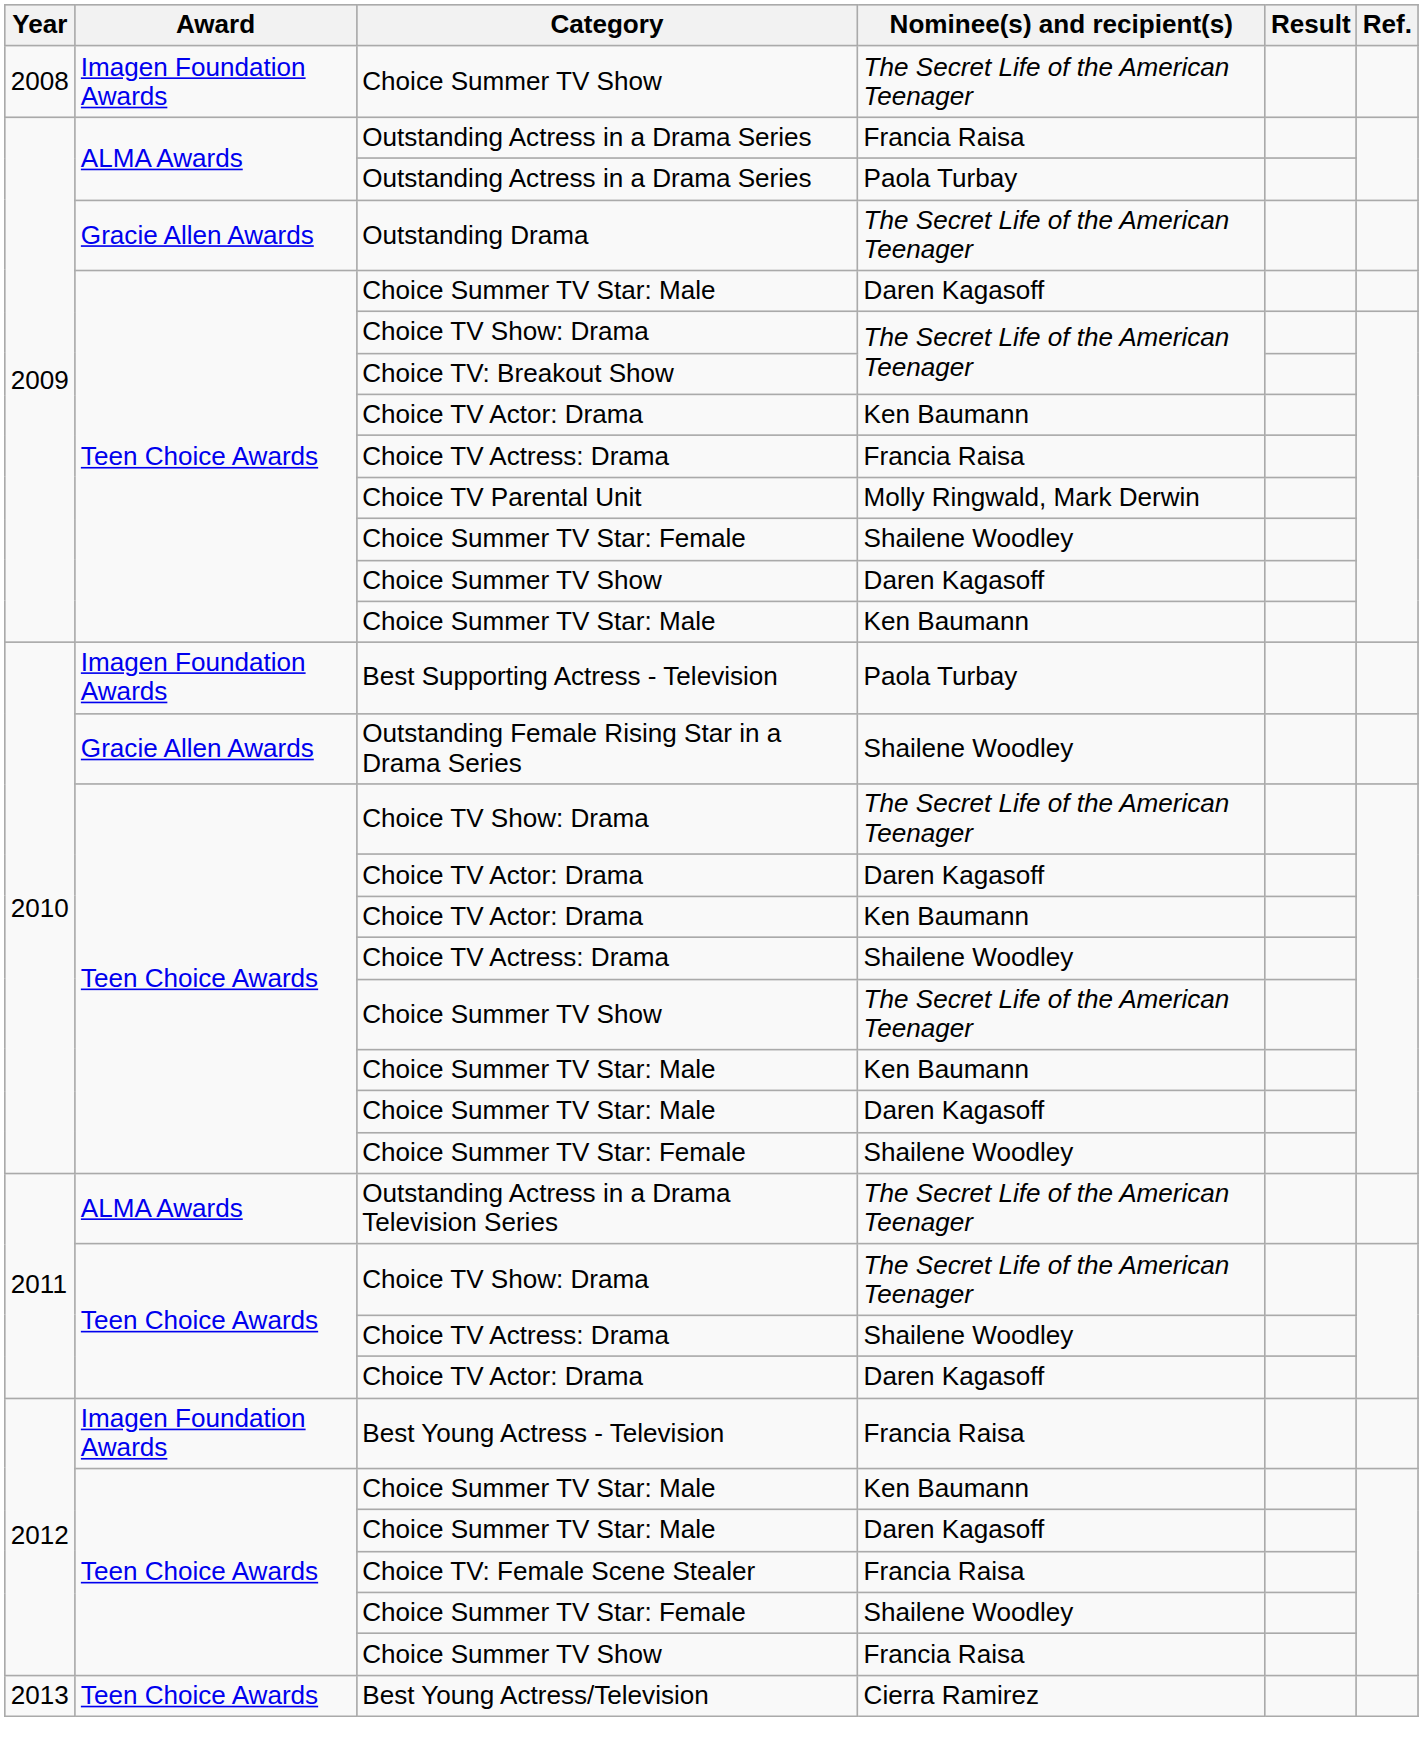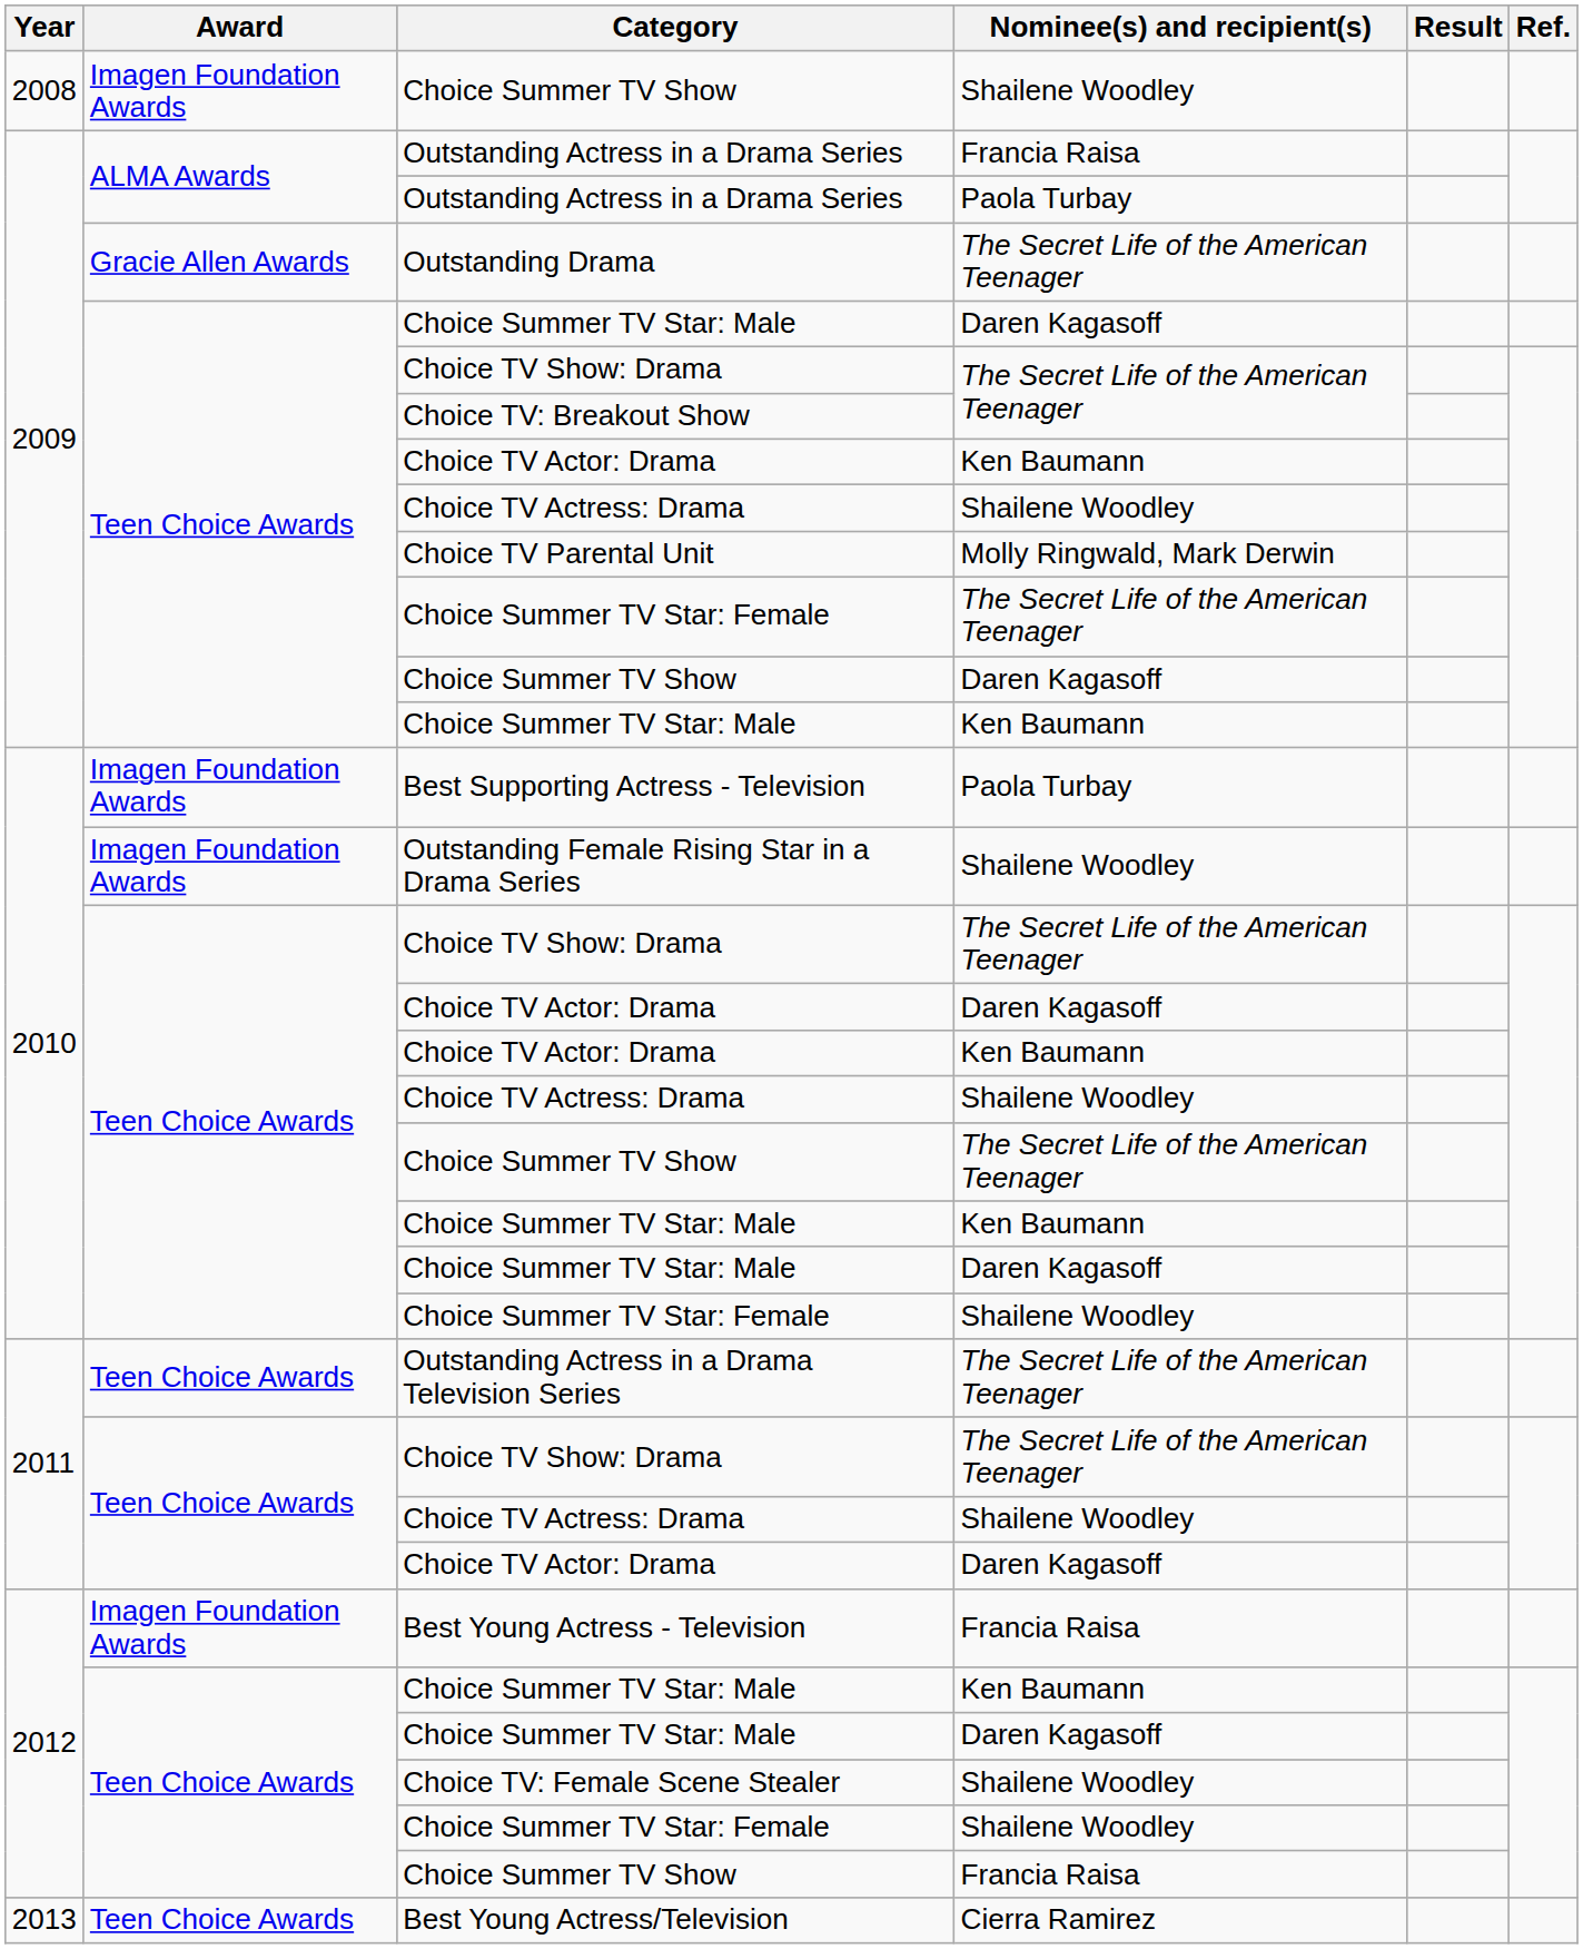2008 / Choice Summer TV Show | Nominee(s) and recipient(s): The Secret Life of the American Teenager -> Shailene Woodley
2009 / Choice TV Actress: Drama | Nominee(s) and recipient(s): Francia Raisa -> Shailene Woodley
2009 / Choice Summer TV Star: Female | Nominee(s) and recipient(s): Shailene Woodley -> The Secret Life of the American Teenager
Outstanding Female Rising Star in a Drama Series | Award: Gracie Allen Awards -> Imagen Foundation Awards
Outstanding Actress in a Drama Television Series | Award: ALMA Awards -> Teen Choice Awards
Choice TV: Female Scene Stealer | Nominee(s) and recipient(s): Francia Raisa -> Shailene Woodley
